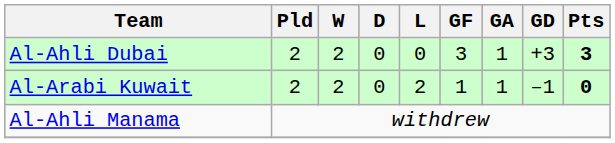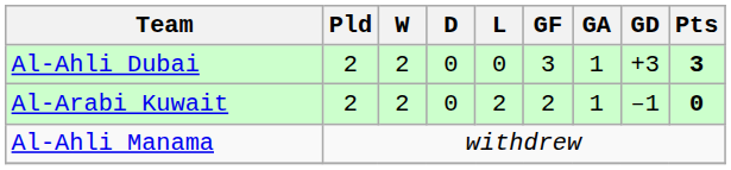Al-Arabi Kuwait | GF: 1 -> 2
